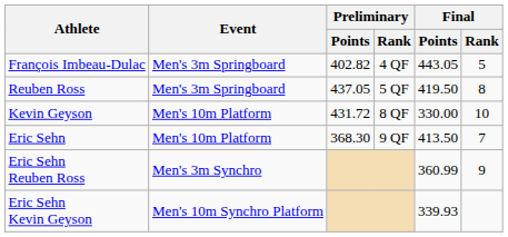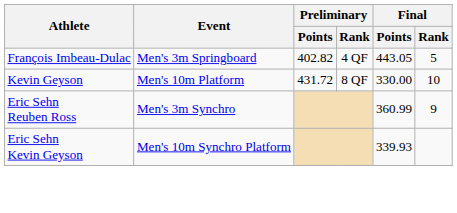- row: Reuben Ross | Men's 3m Springboard | 437.05 | 5 QF | 419.50 | 8
- row: Eric Sehn | Men's 10m Platform | 368.30 | 9 QF | 413.50 | 7
